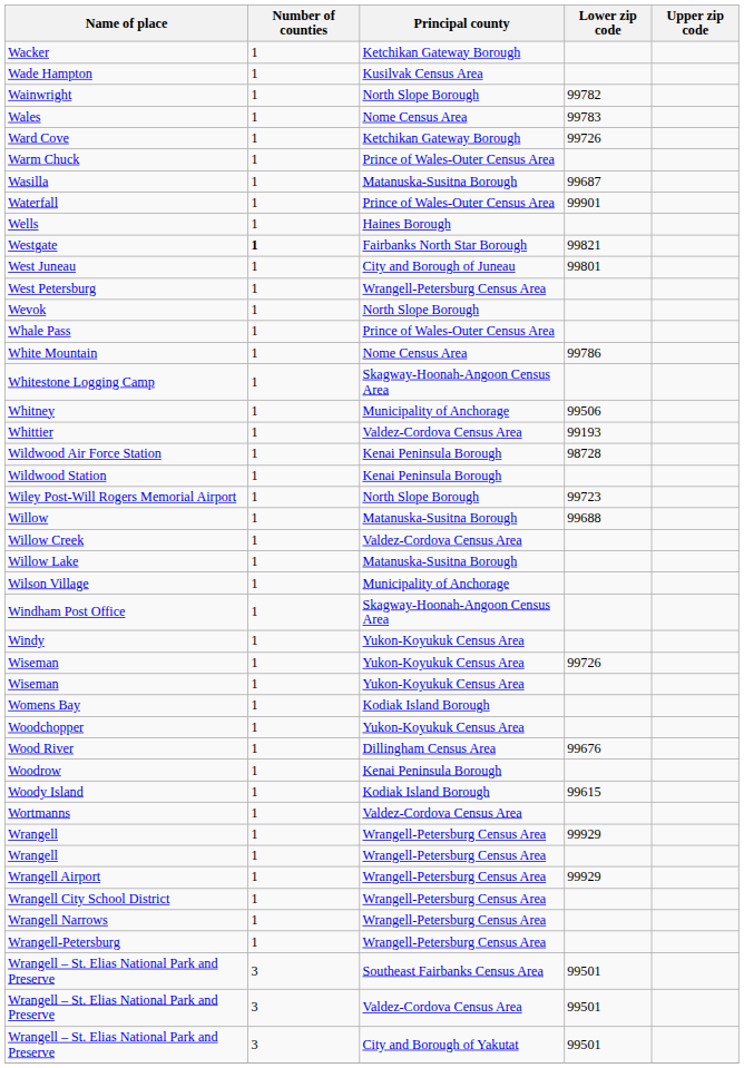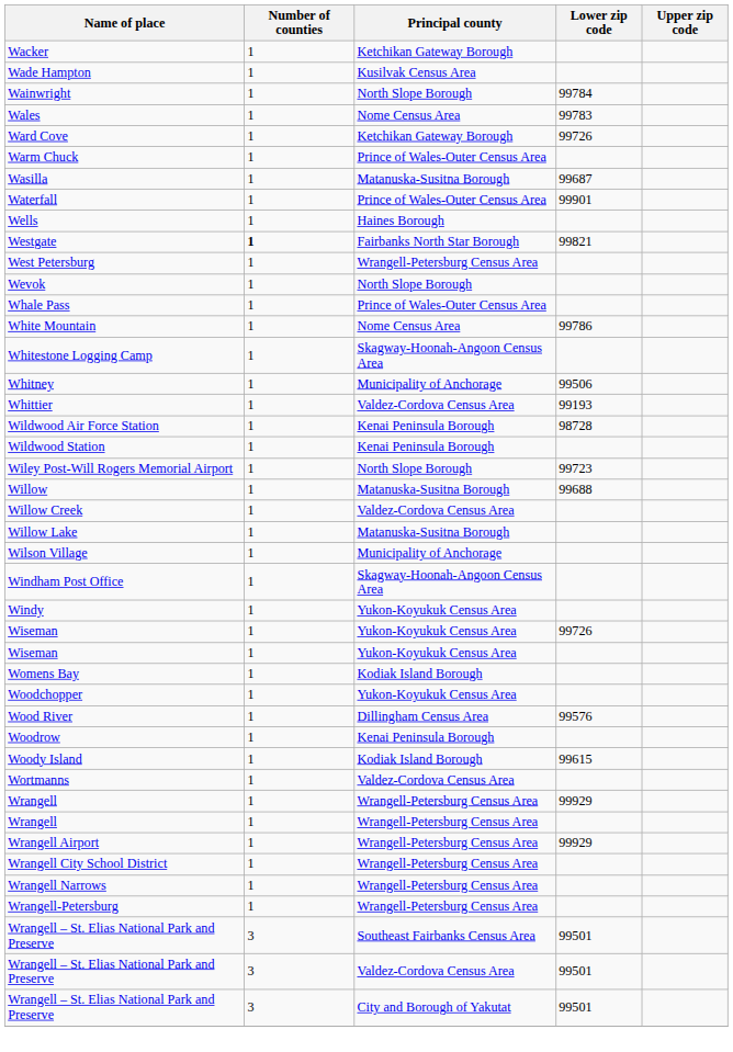Wainwright | Lower zip code: 99782 -> 99784
- row: West Juneau | 1 | City and Borough of Juneau | 99801
Wood River | Lower zip code: 99676 -> 99576
